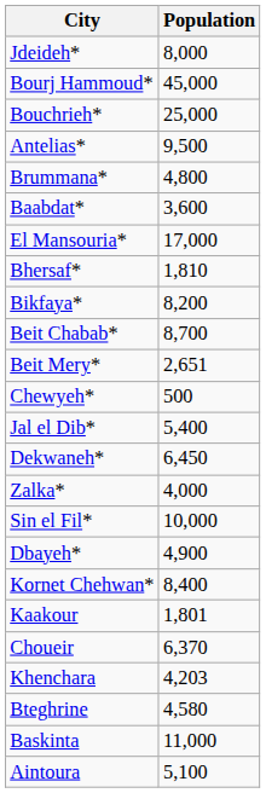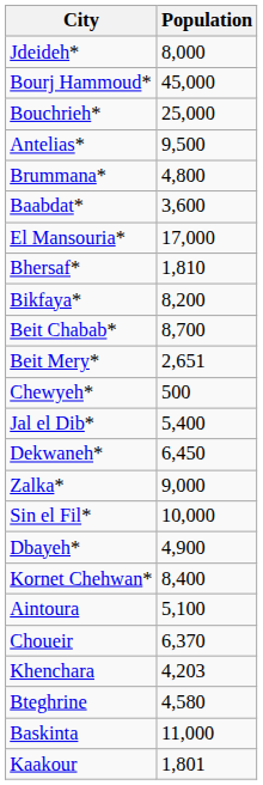Zalka* | Population: 4,000 -> 9,000
rows swapped: Aintoura <-> Kaakour
